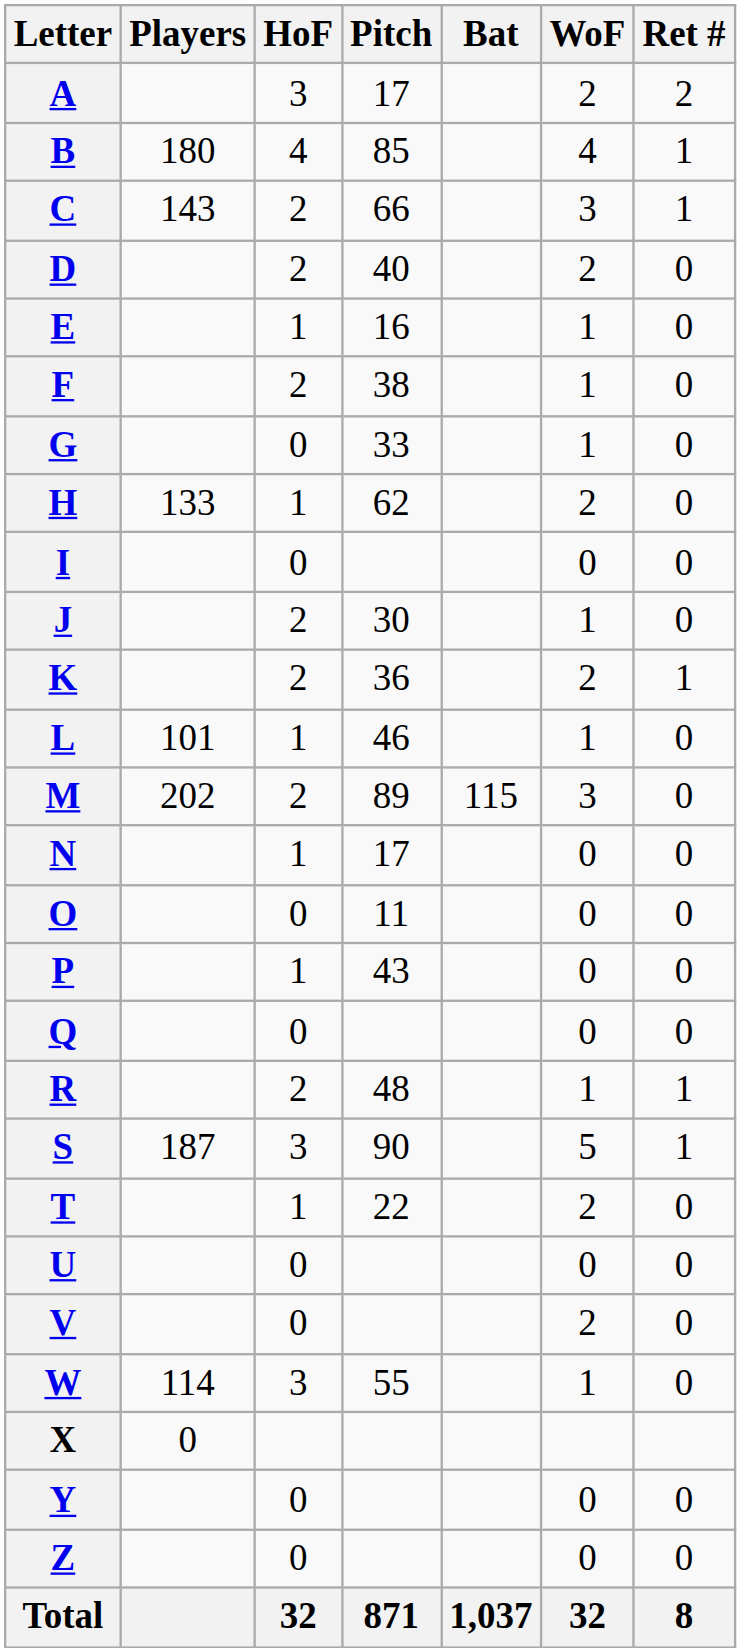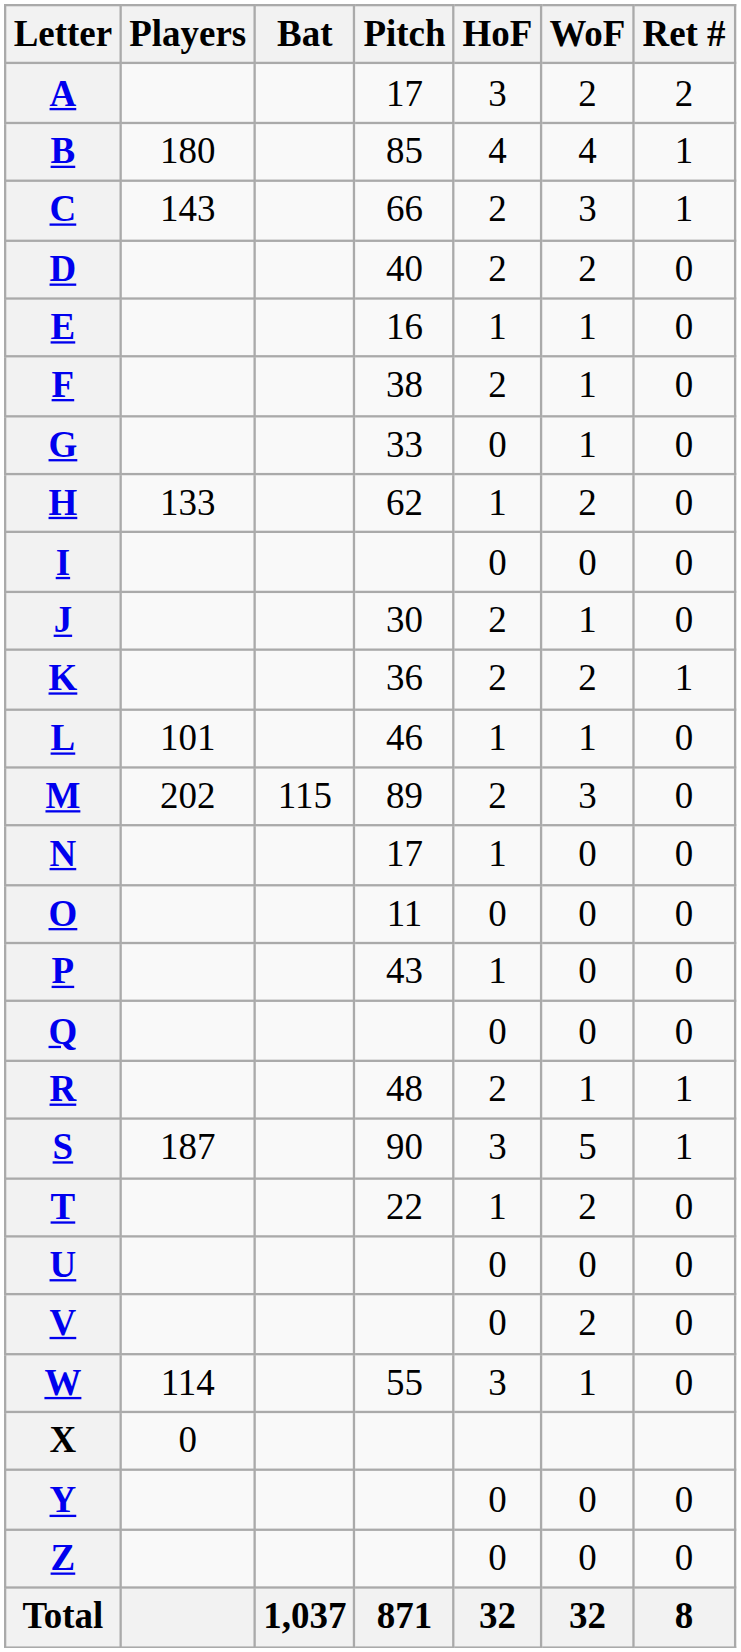columns swapped: Bat <-> HoF
